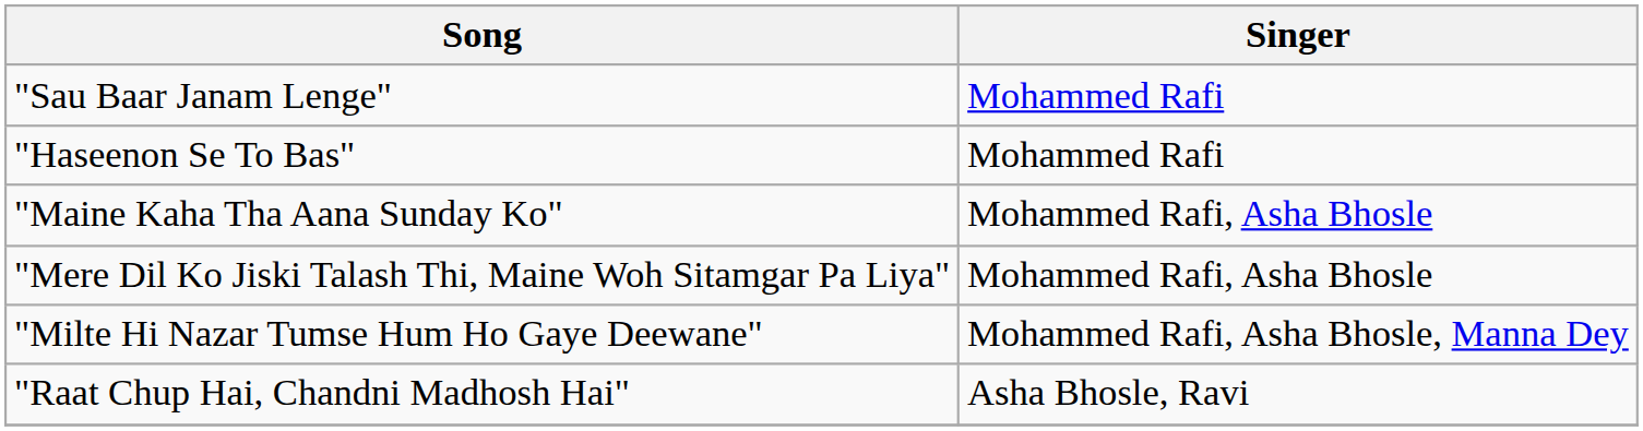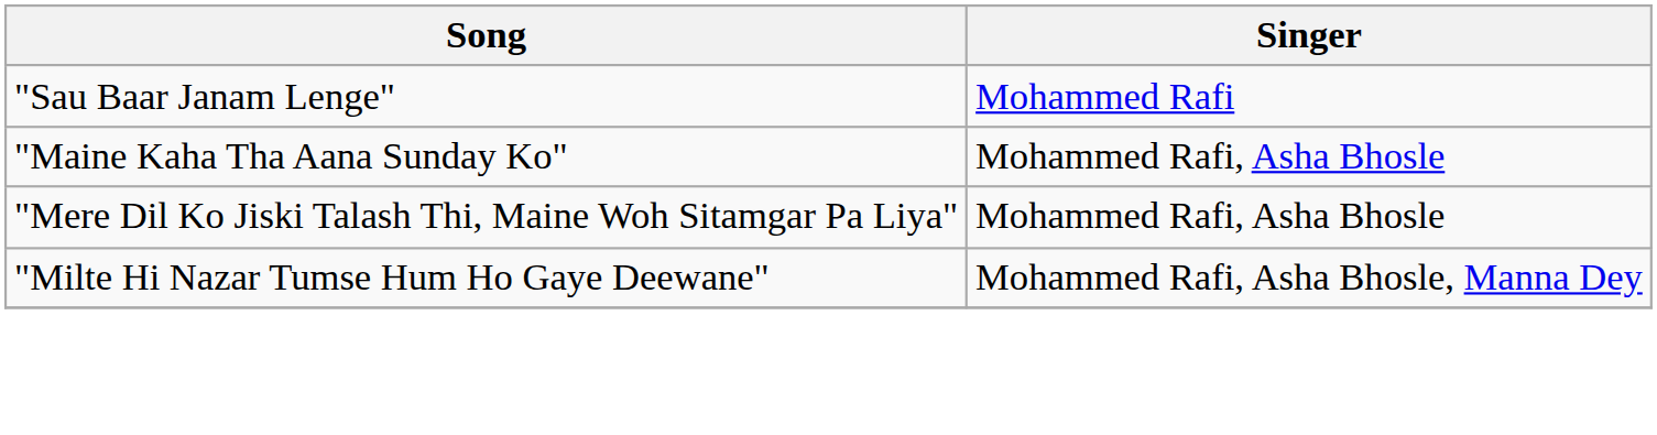- row: "Haseenon Se To Bas" | Mohammed Rafi
- row: "Raat Chup Hai, Chandni Madhosh Hai" | Asha Bhosle, Ravi
